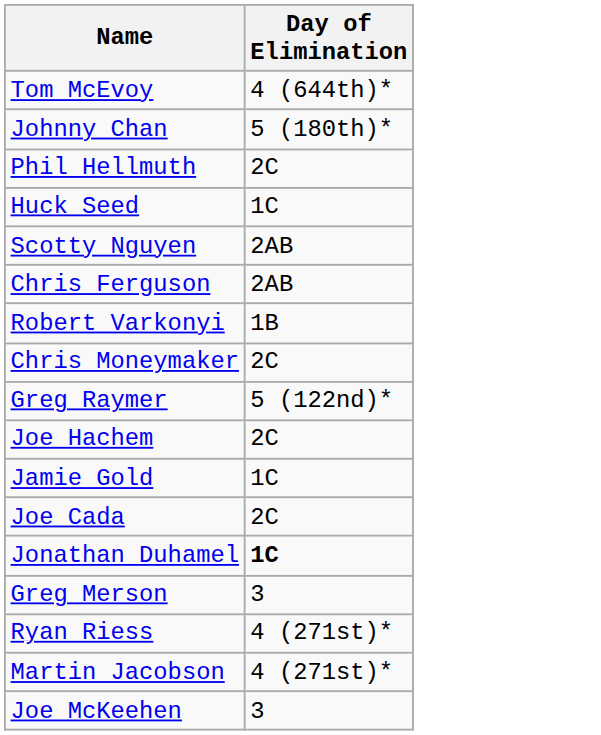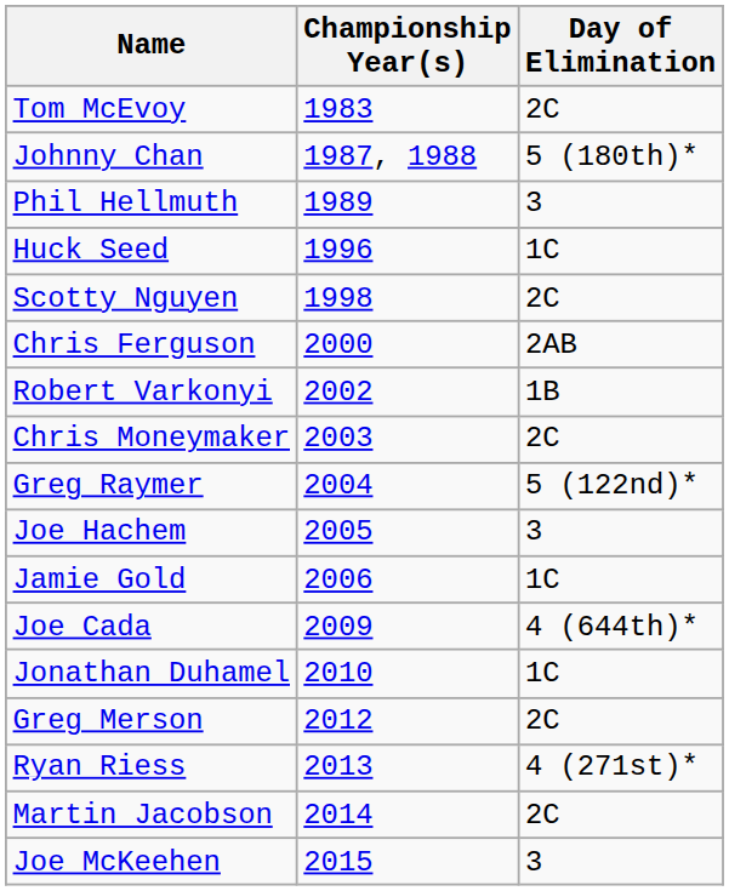+ column: Championship Year(s) | 1983 | 1987, 1988 | 1989 | 1996 | 1998 | 2000 | 2002 | 2003 | 2004 | 2005 | 2006 | 2009 | 2010 | 2012 | 2013 | 2014 | 2015
Tom McEvoy | Day of Elimination: 4 (644th)* -> 2C
Phil Hellmuth | Day of Elimination: 2C -> 3
Scotty Nguyen | Day of Elimination: 2AB -> 2C
Joe Hachem | Day of Elimination: 2C -> 3
Joe Cada | Day of Elimination: 2C -> 4 (644th)*
Jonathan Duhamel | Day of Elimination: bold -> normal
Greg Merson | Day of Elimination: 3 -> 2C
Martin Jacobson | Day of Elimination: 4 (271st)* -> 2C
